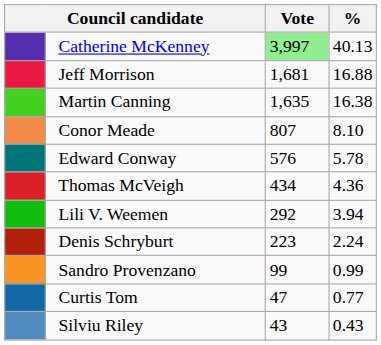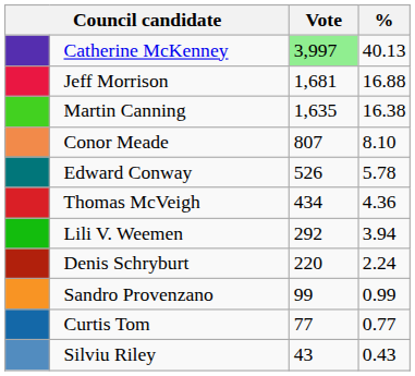Edward Conway | Vote: 576 -> 526
Denis Schryburt | Vote: 223 -> 220
Curtis Tom | Vote: 47 -> 77
